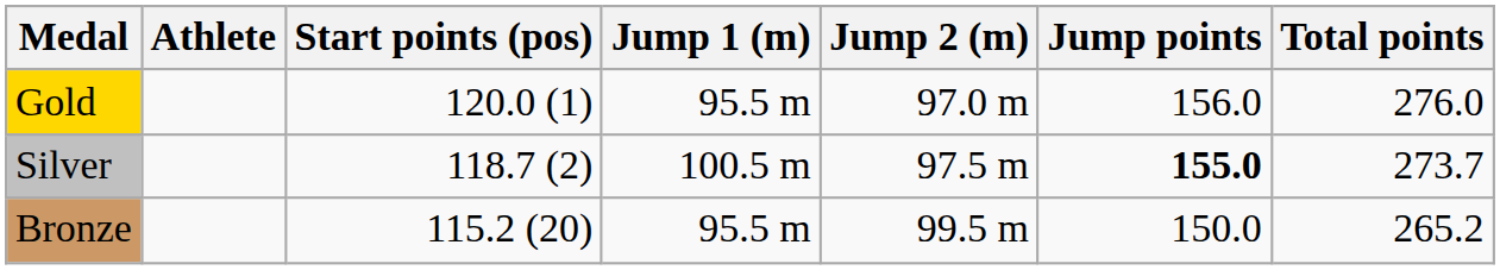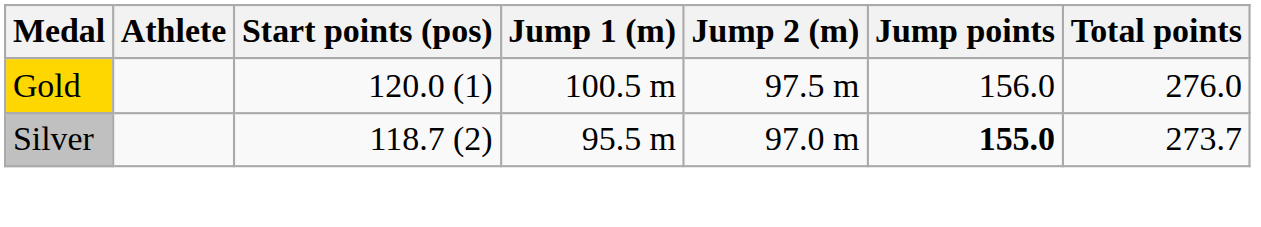Gold | Jump 1 (m): 95.5 m -> 100.5 m
Gold | Jump 2 (m): 97.0 m -> 97.5 m
Silver | Jump 1 (m): 100.5 m -> 95.5 m
Silver | Jump 2 (m): 97.5 m -> 97.0 m
- row: Bronze | 115.2 (20) | 95.5 m | 99.5 m | 150.0 | 265.2
